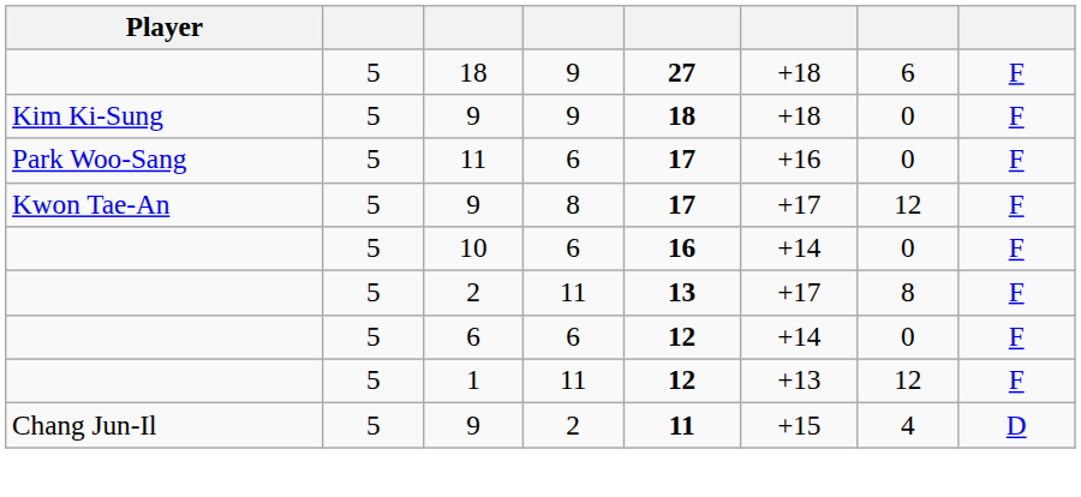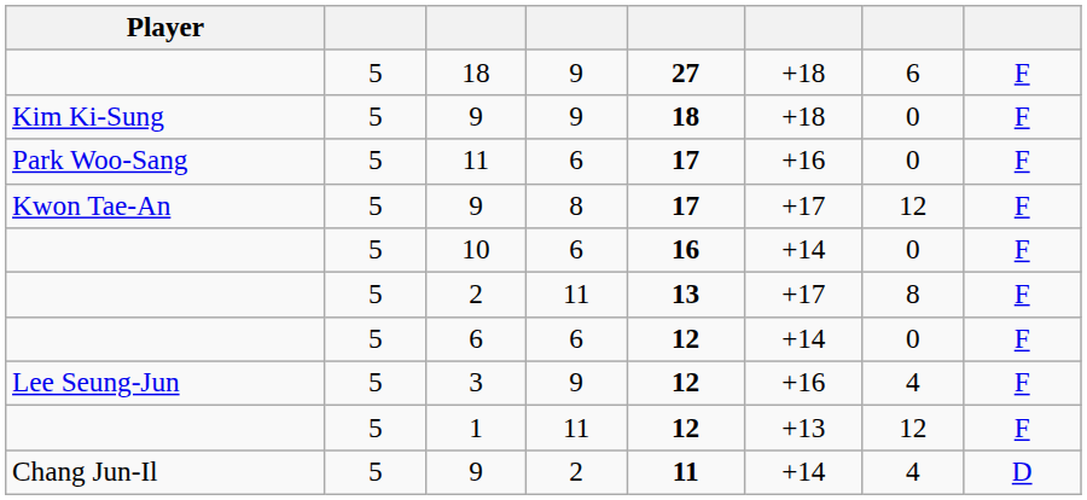+ row: Lee Seung-Jun | 5 | 3 | 9 | 12 | +16 | 4 | F
Chang Jun-Il / 9 | column 6: +15 -> +14
